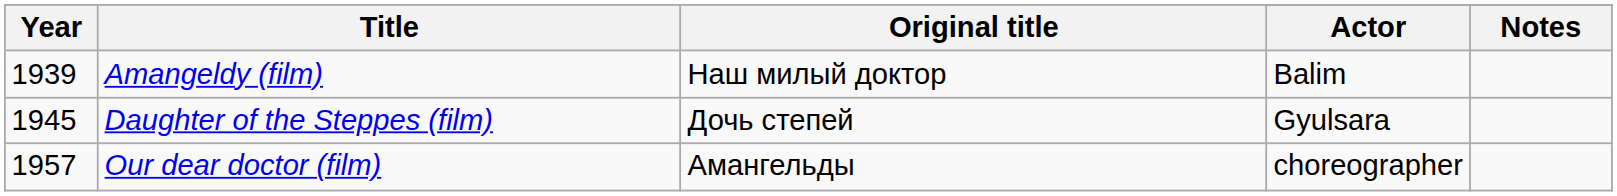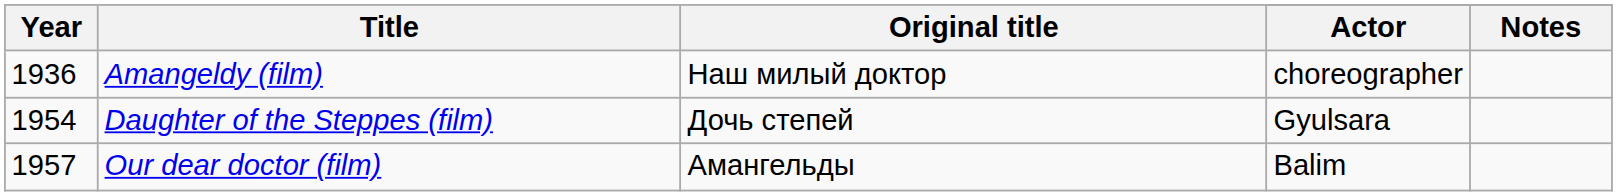Amangeldy (film) | Year: 1939 -> 1936
Amangeldy (film) | Actor: Balim -> choreographer
Daughter of the Steppes (film) | Year: 1945 -> 1954
Our dear doctor (film) | Actor: choreographer -> Balim
